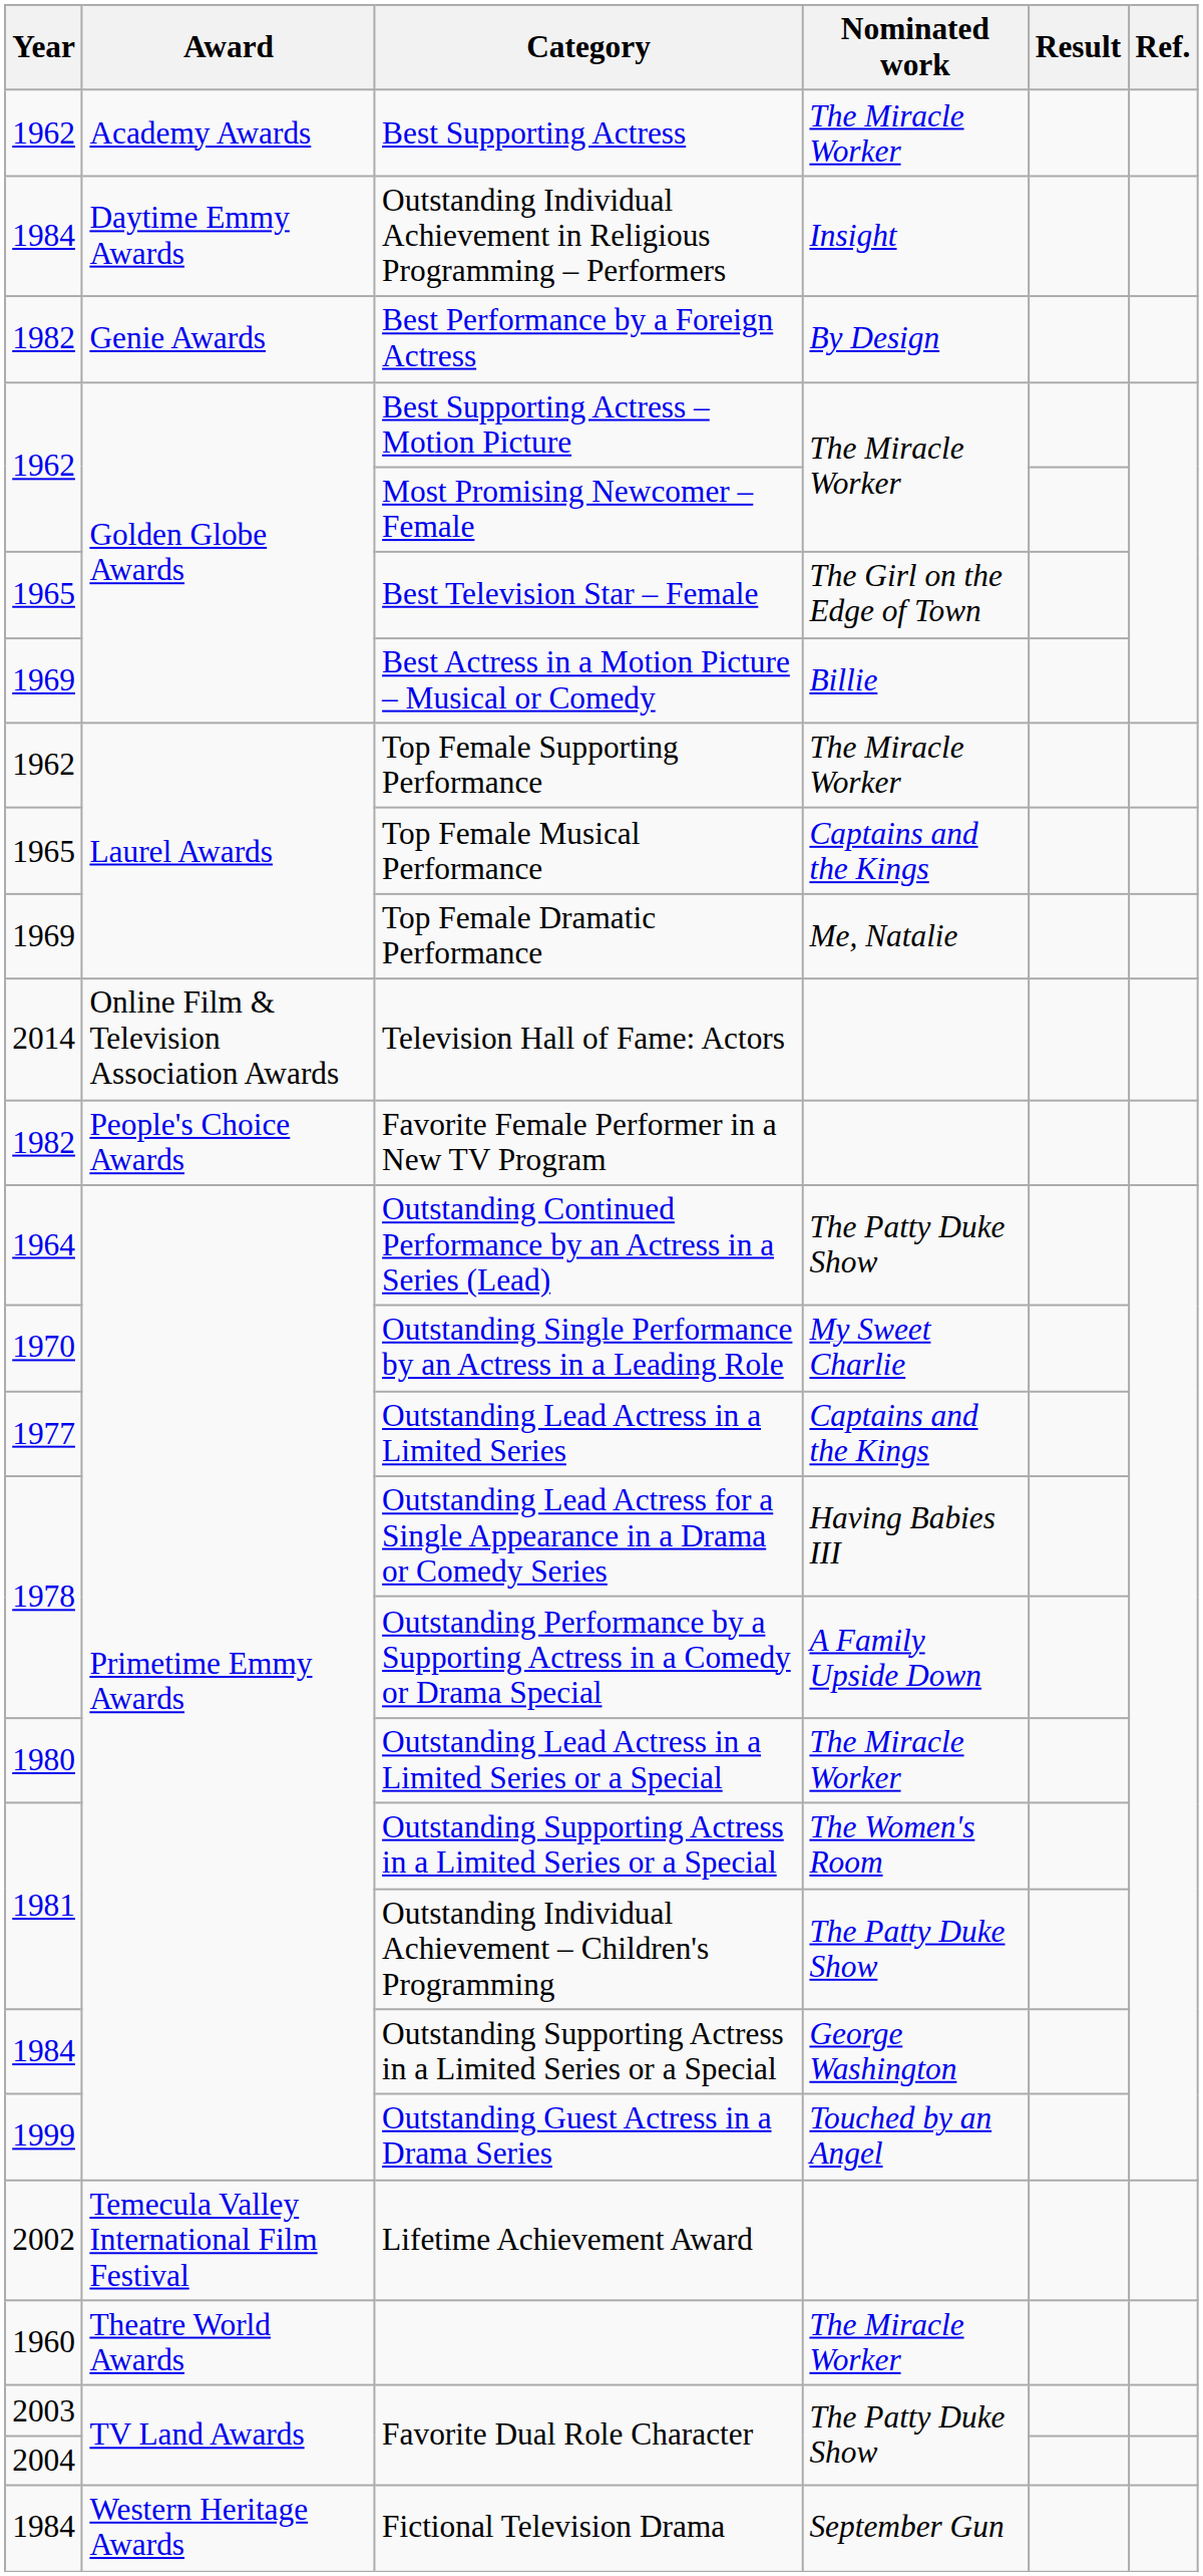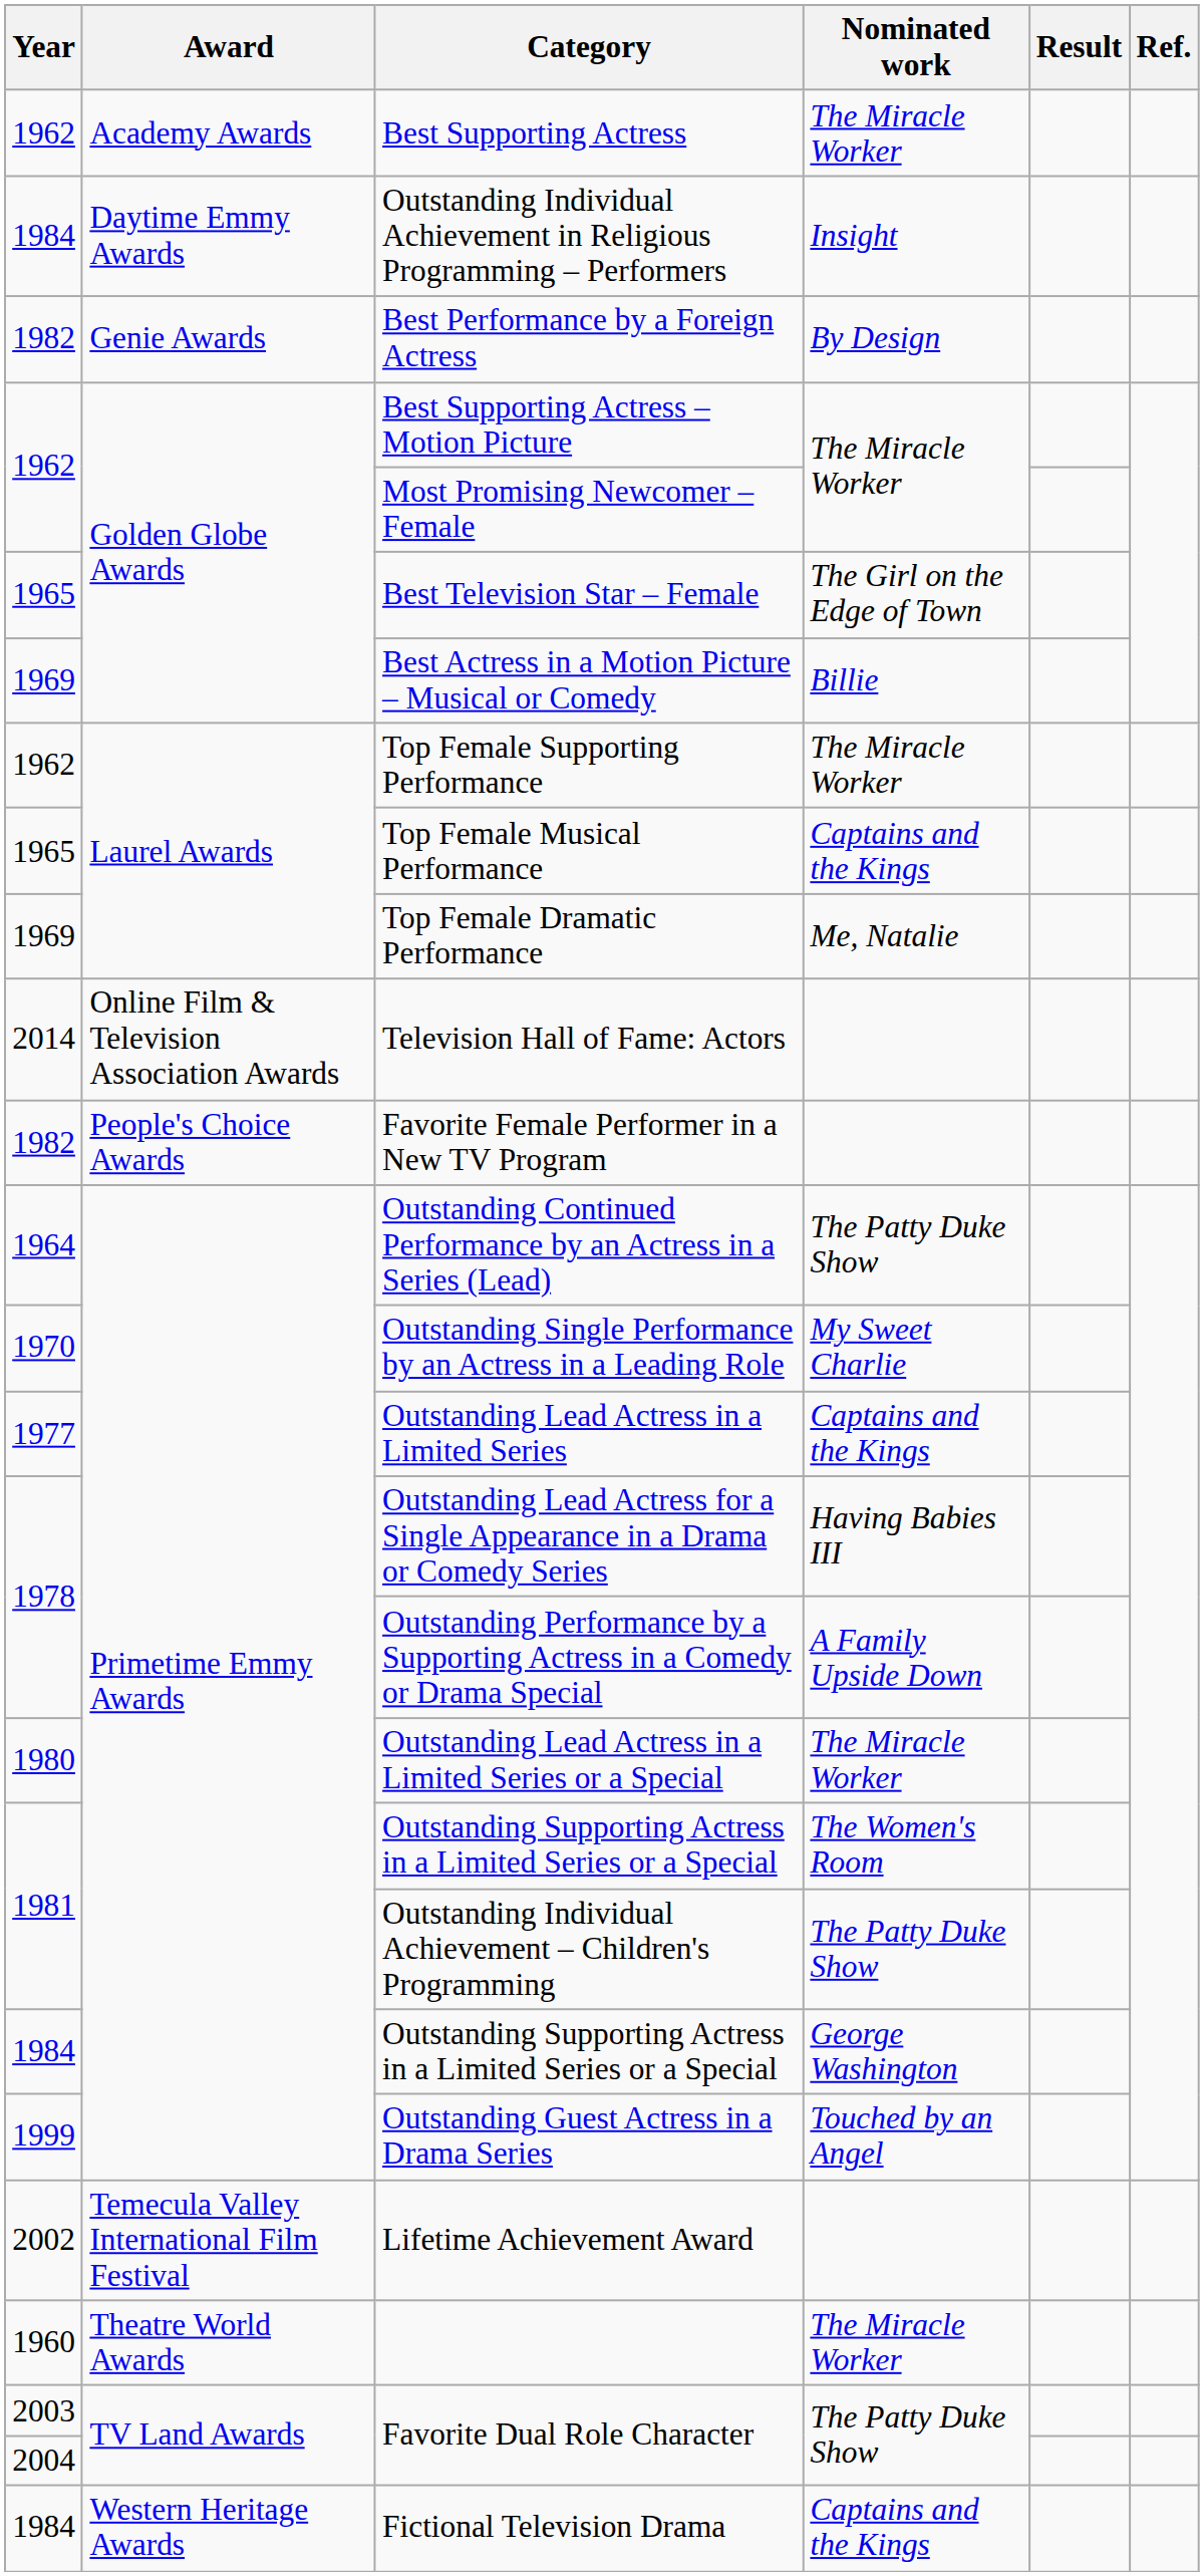Fictional Television Drama | Nominated work: September Gun -> Captains and the Kings
